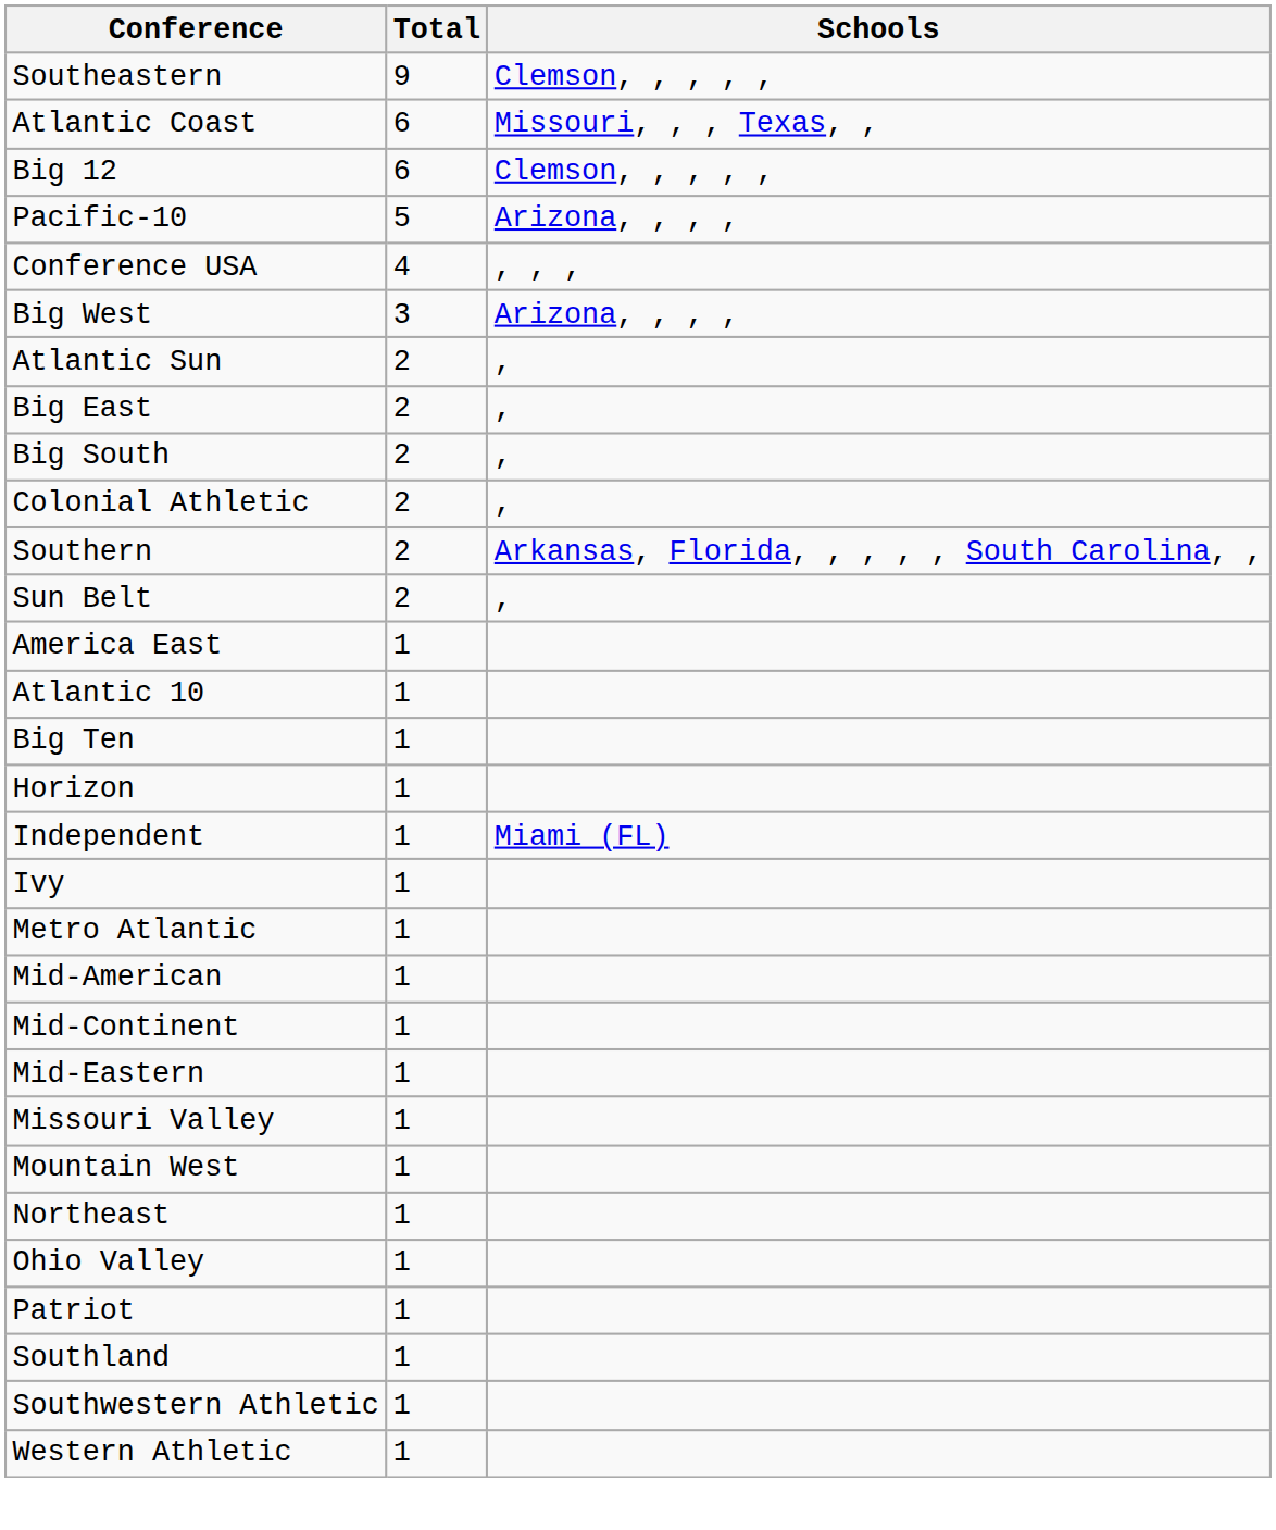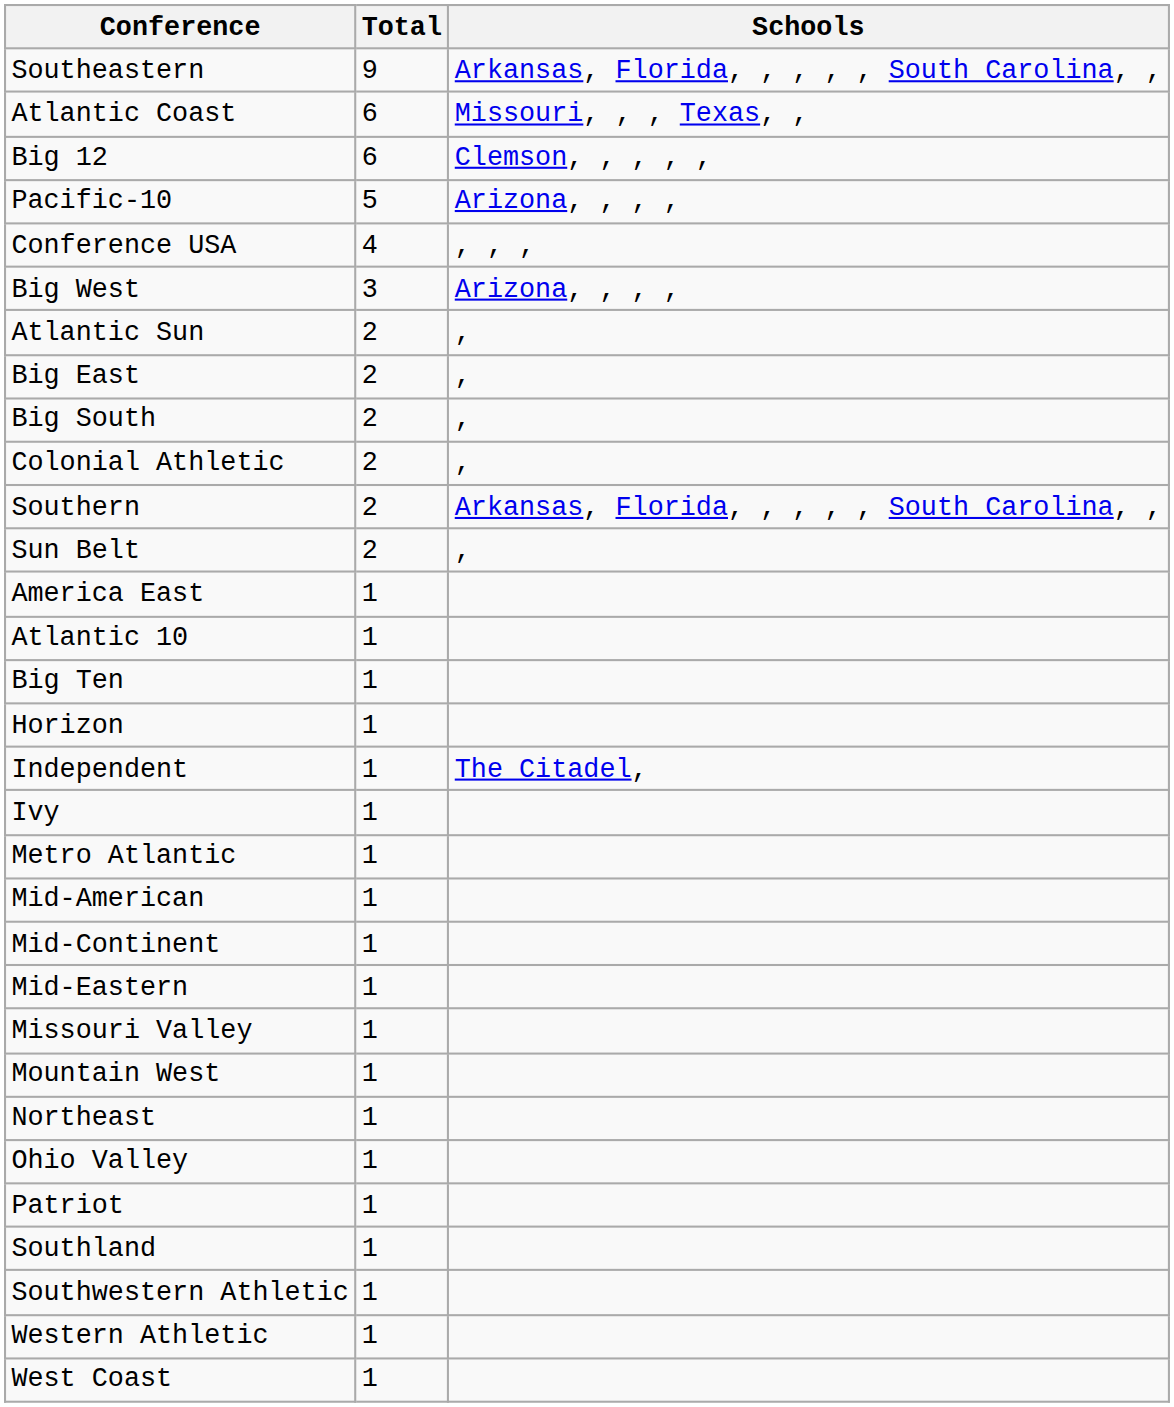Southeastern | Schools: Clemson, , , , , -> Arkansas, Florida, , , , , South Carolina, ,
Independent | Schools: Miami (FL) -> The Citadel,
+ row: West Coast | 1
